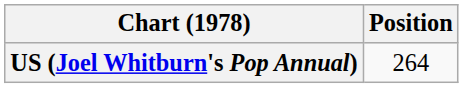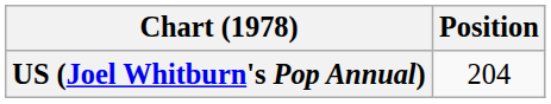US (Joel Whitburn's Pop Annual) | Position: 264 -> 204
